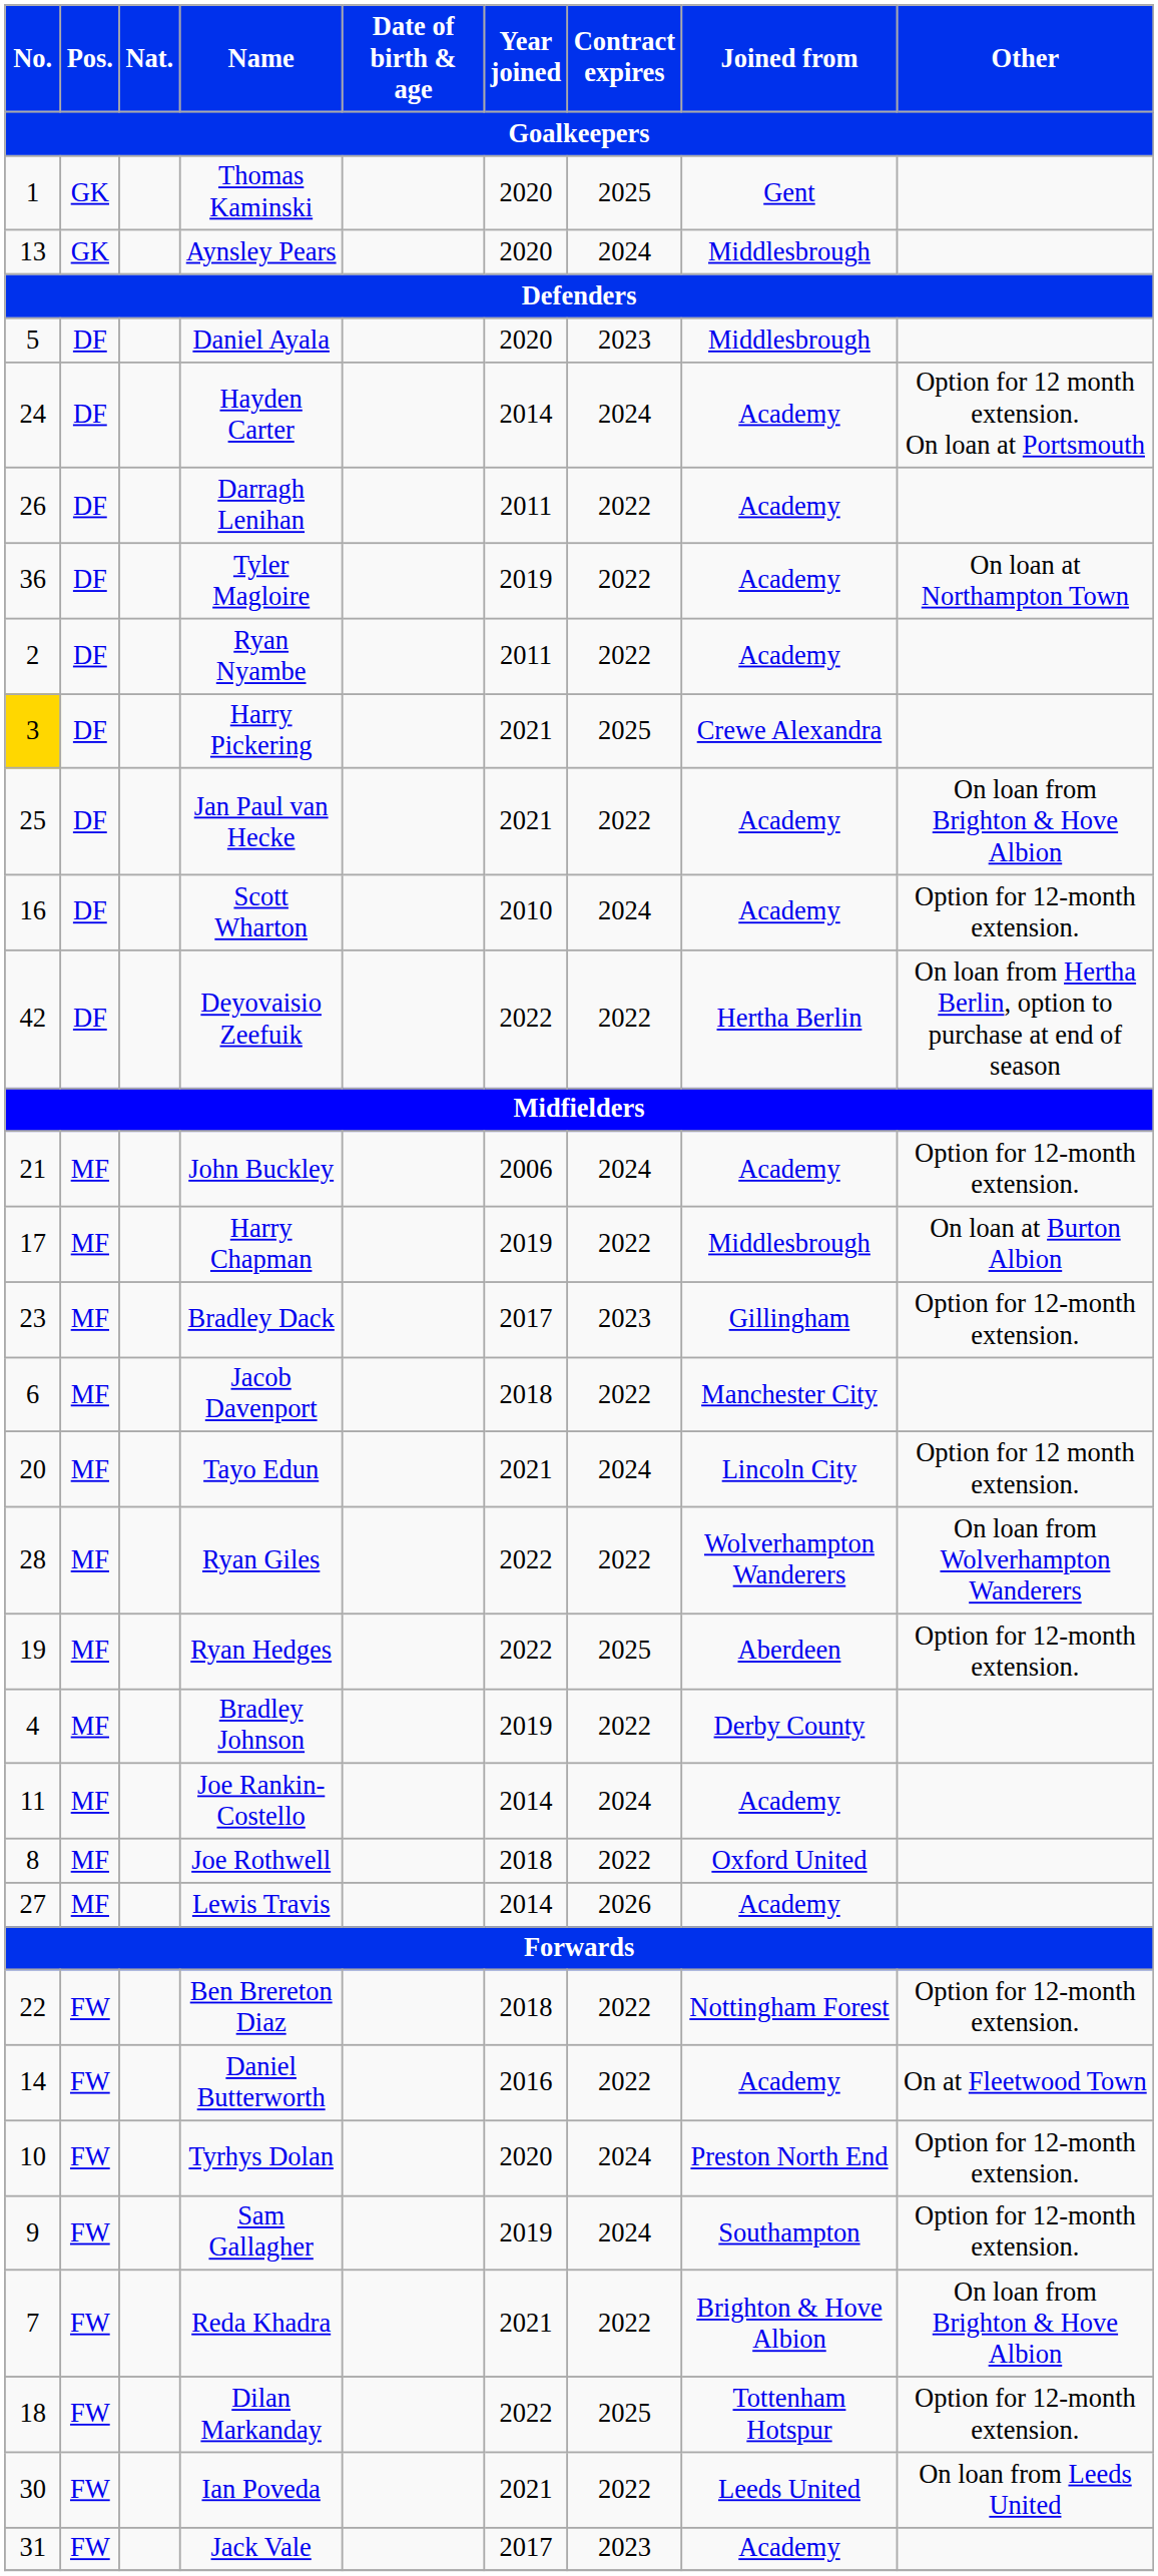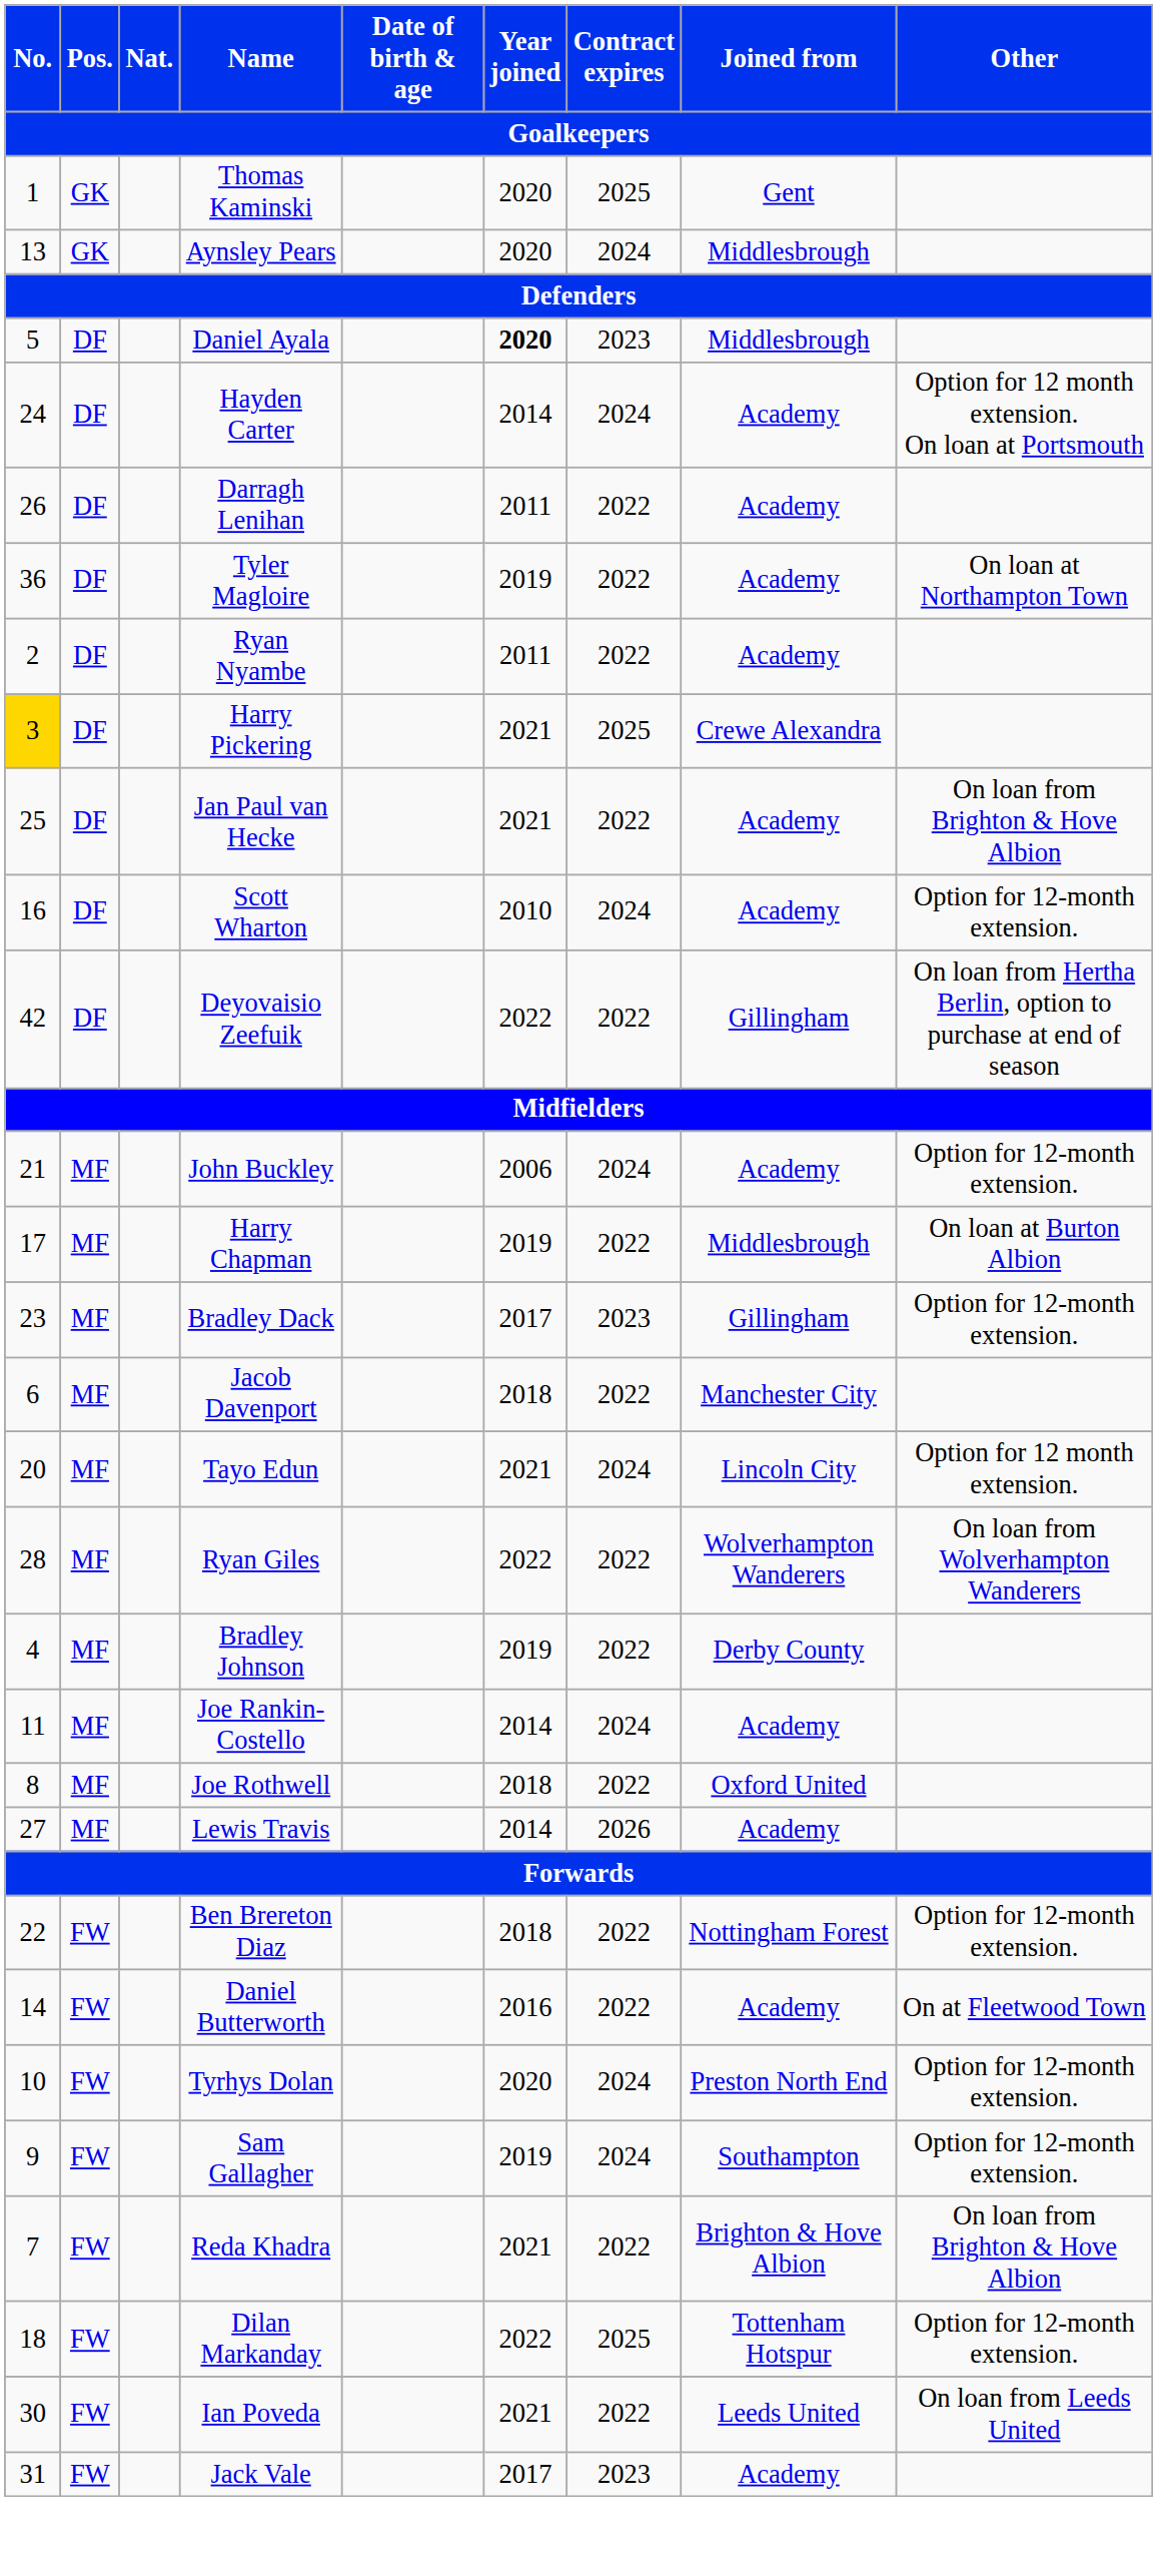Daniel Ayala | Year joined: normal -> bold
Deyovaisio Zeefuik | Joined from: Hertha Berlin -> Gillingham
- row: 19 | MF | Ryan Hedges | 2022 | 2025 | Aberdeen | Option for 12-month extension.
